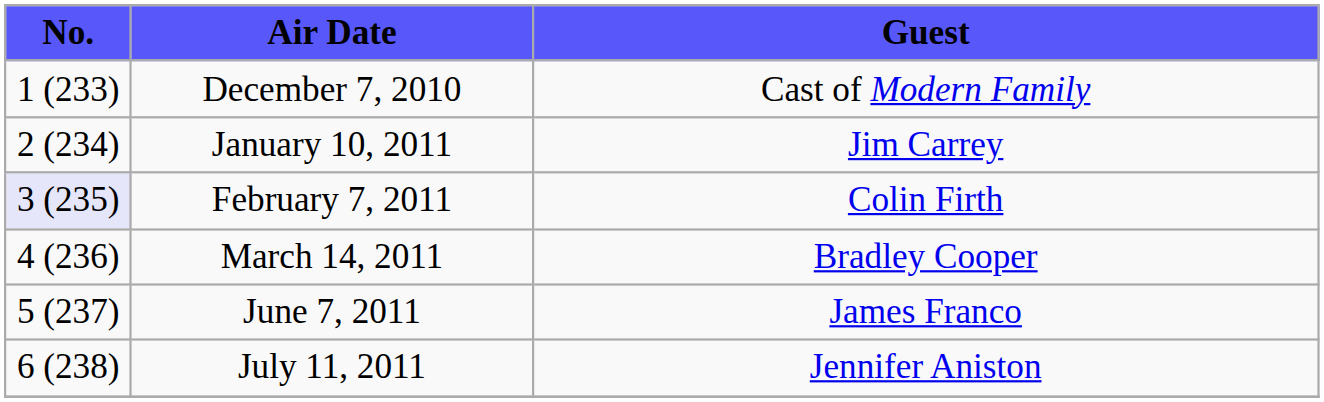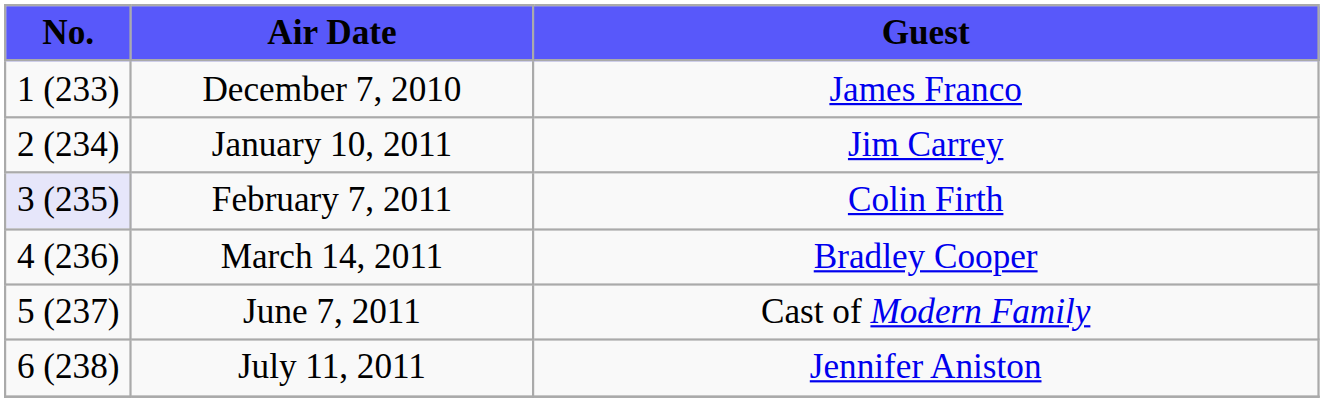December 7, 2010 | Guest: Cast of Modern Family -> James Franco
June 7, 2011 | Guest: James Franco -> Cast of Modern Family
